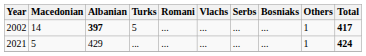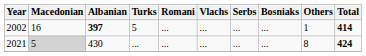2002 | Macedonian: 14 -> 16
2002 | Total: 417 -> 414
2021 | Macedonian: no background -> lightgrey background
2021 | Albanian: 429 -> 430
2021 | Others: 1 -> 8
